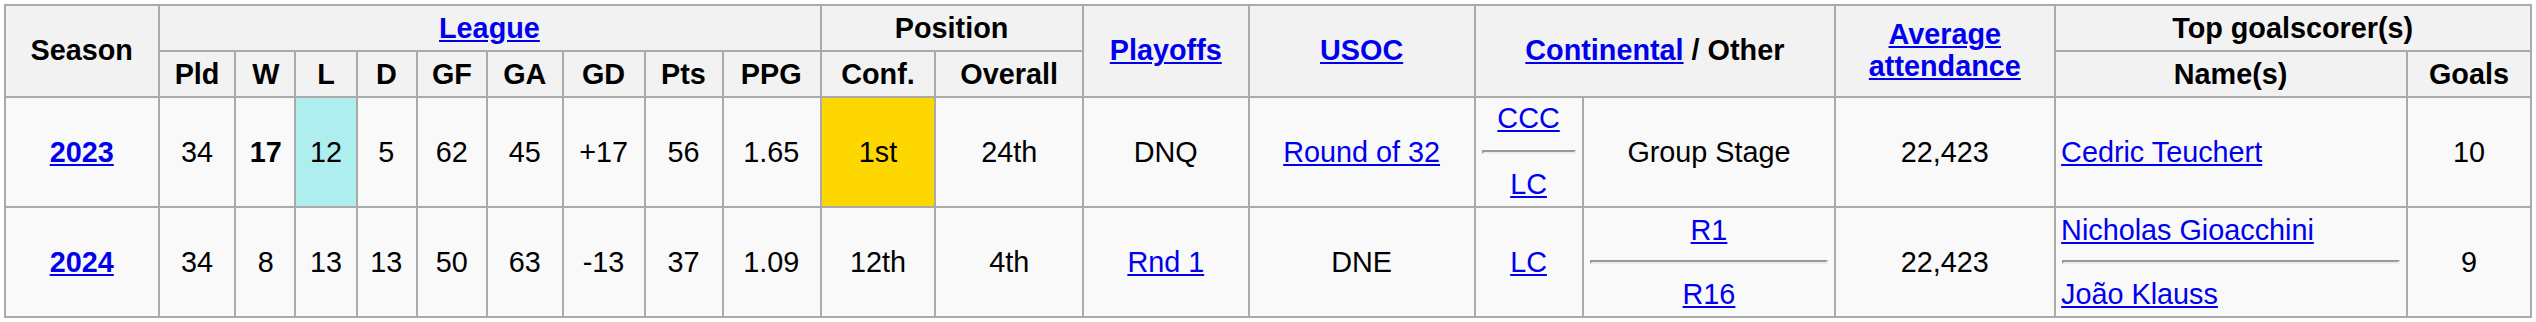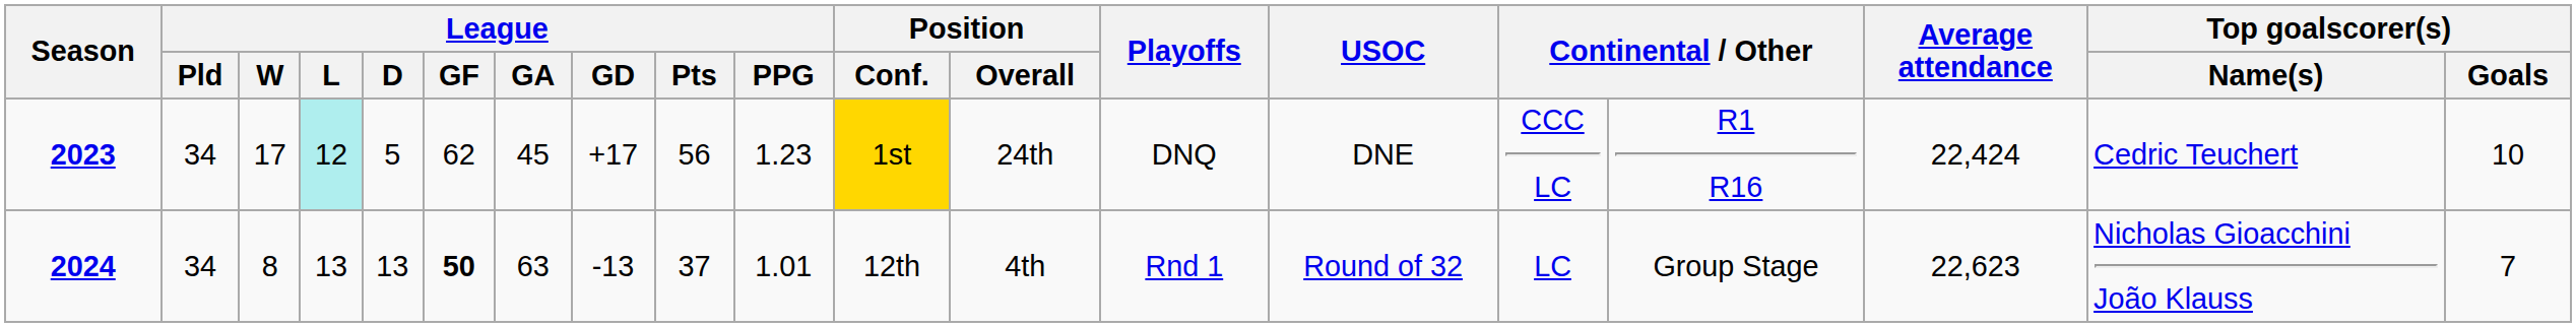2023 | League / W: bold -> normal
2023 | League / PPG: 1.65 -> 1.23
2023 | USOC: Round of 32 -> DNE
2023 | column 16: Group Stage -> R1 R16
2023 | Average attendance: 22,423 -> 22,424
2024 | League / GF: normal -> bold
2024 | League / PPG: 1.09 -> 1.01
2024 | USOC: DNE -> Round of 32
2024 | column 16: R1 R16 -> Group Stage
2024 | Average attendance: 22,423 -> 22,623
2024 | Top goalscorer(s) / Goals: 9 -> 7
